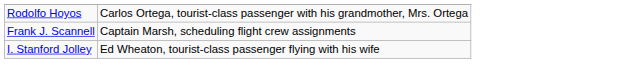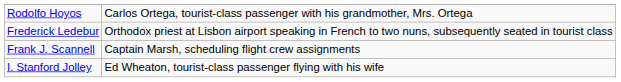+ row: Frederick Ledebur | Orthodox priest at Lisbon airport speaking in French to two nuns, subsequently seated in tourist class
